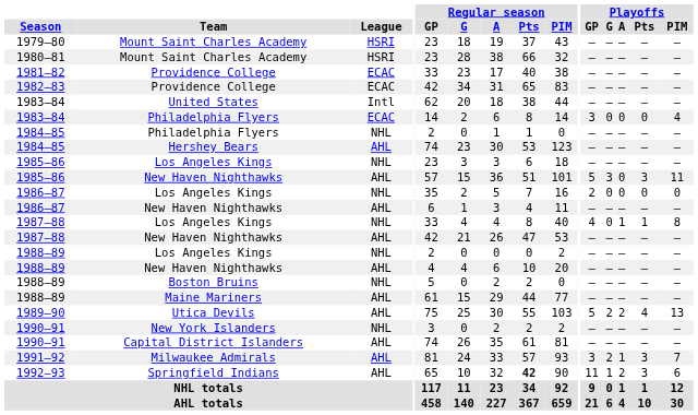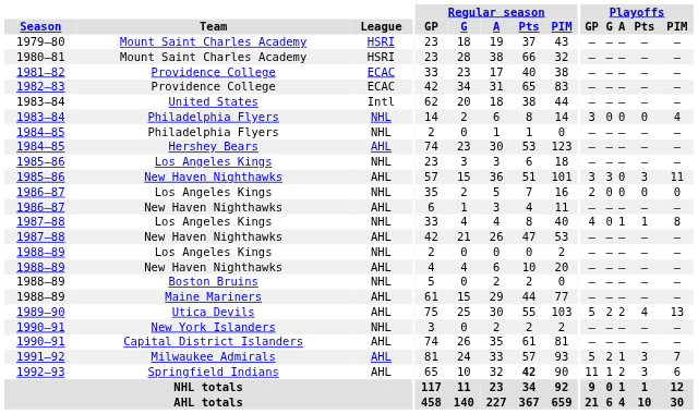1983–84 / Philadelphia Flyers | League: ECAC -> NHL
1985–86 / New Haven Nighthawks | Playoffs / GP: 5 -> 3
1991–92 | Playoffs / GP: 3 -> 5
